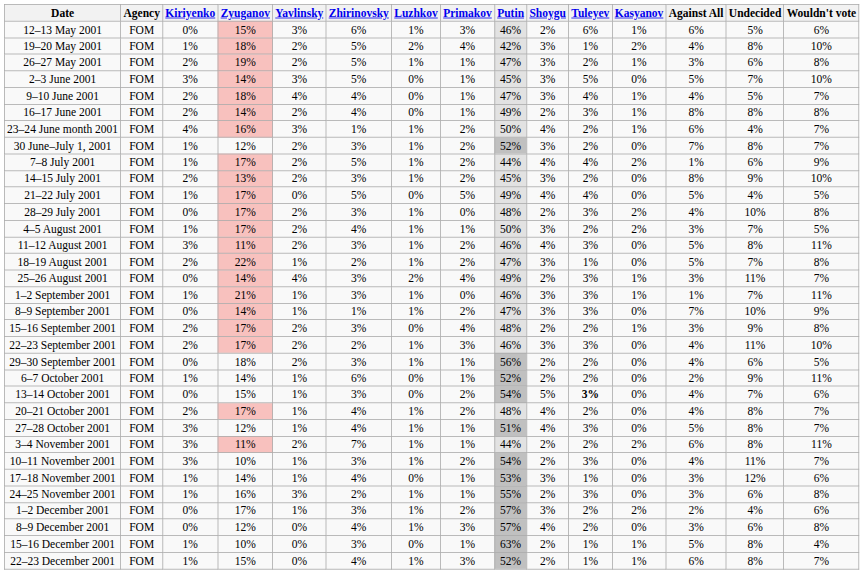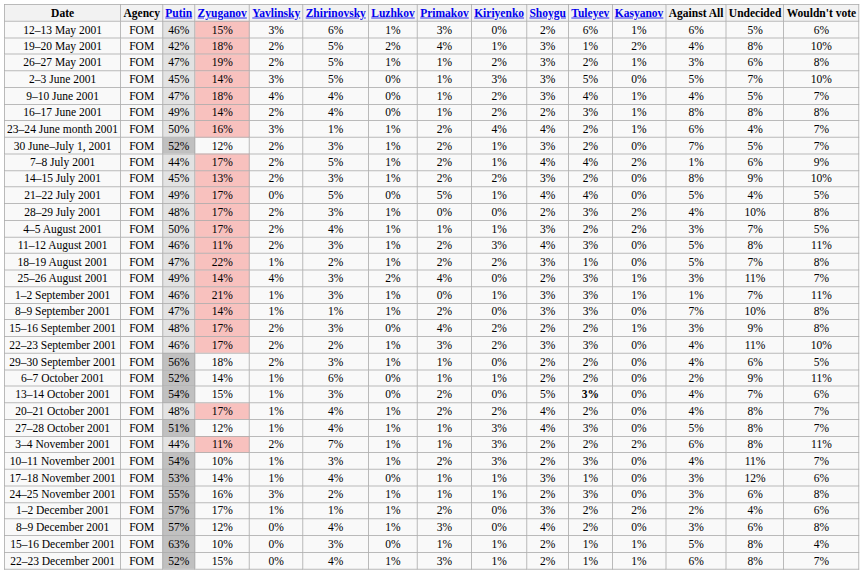columns swapped: Putin <-> Kiriyenko
30 June–July 1, 2001 | Undecided: 8% -> 5%
8–9 September 2001 | Wouldn't vote: 9% -> 8%
1–2 December 2001 | Zhirinovsky: 3% -> 1%
